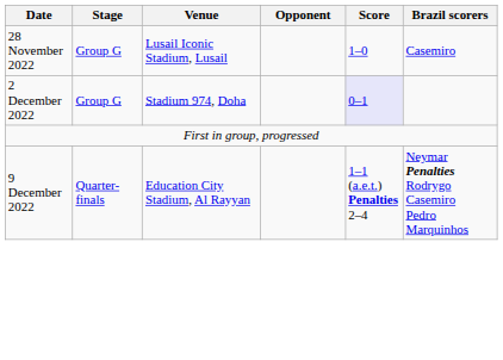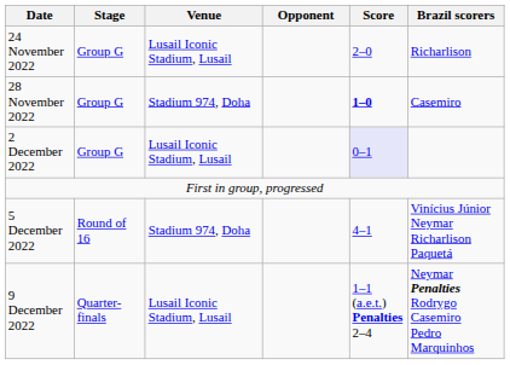+ row: 24 November 2022 | Group G | Lusail Iconic Stadium, Lusail | 2–0 | Richarlison
28 November 2022 | Venue: Lusail Iconic Stadium, Lusail -> Stadium 974, Doha
28 November 2022 | Score: normal -> bold
2 December 2022 | Venue: Stadium 974, Doha -> Lusail Iconic Stadium, Lusail
+ row: 5 December 2022 | Round of 16 | Stadium 974, Doha | 4–1 | Vinícius Júnior Neymar Richarlison Paquetá
9 December 2022 | Venue: Education City Stadium, Al Rayyan -> Lusail Iconic Stadium, Lusail
